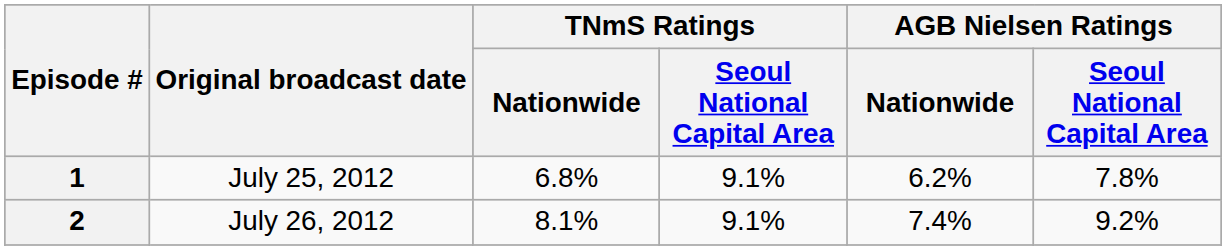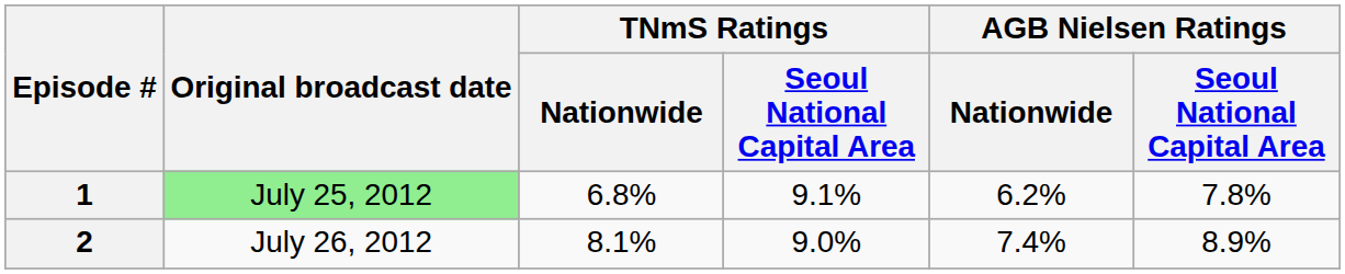1 | Original broadcast date: no background -> lightgreen background
2 | TNmS Ratings / Seoul National Capital Area: 9.1% -> 9.0%
2 | AGB Nielsen Ratings / Seoul National Capital Area: 9.2% -> 8.9%
